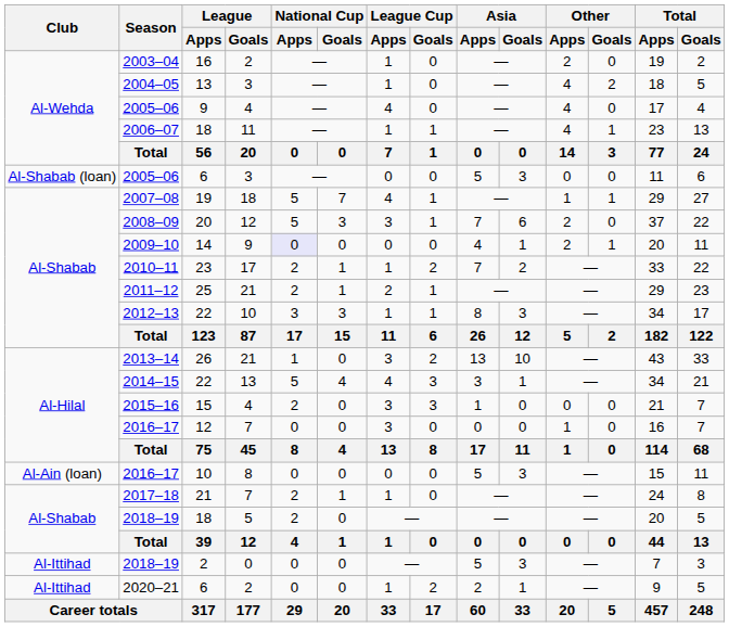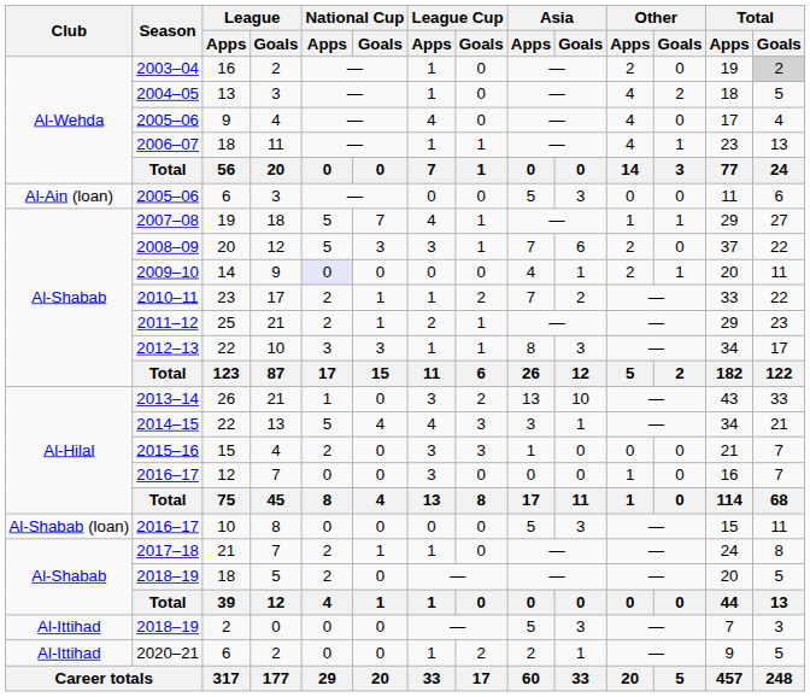2003–04 | Total / Goals: no background -> lightgrey background
2005–06 / 6 | Club: Al-Shabab (loan) -> Al-Ain (loan)
2016–17 / 10 | Club: Al-Ain (loan) -> Al-Shabab (loan)
